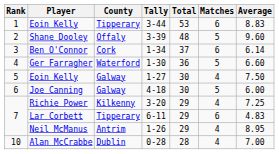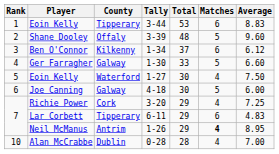Ben O'Connor | County: Cork -> Kilkenny
Ben O'Connor | Average: 6.14 -> 6.12
Ger Farragher | County: Waterford -> Galway
Ger Farragher | Total: 36 -> 33
Eoin Kelly / 1-27 | County: Galway -> Waterford
Richie Power | County: Kilkenny -> Cork
Neil McManus | Matches: normal -> bold
